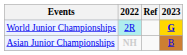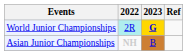columns swapped: 2023 <-> Ref
